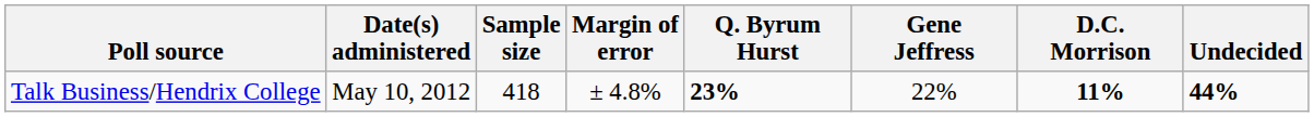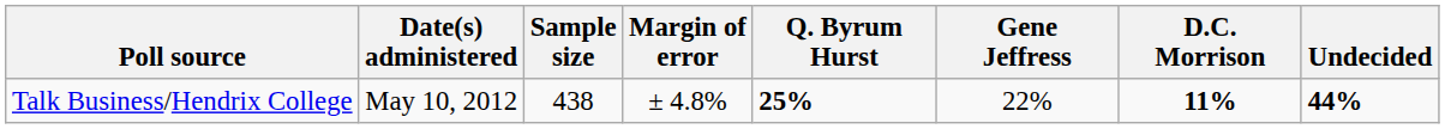Talk Business/Hendrix College | Sample size: 418 -> 438
Talk Business/Hendrix College | Q. Byrum Hurst: 23% -> 25%
